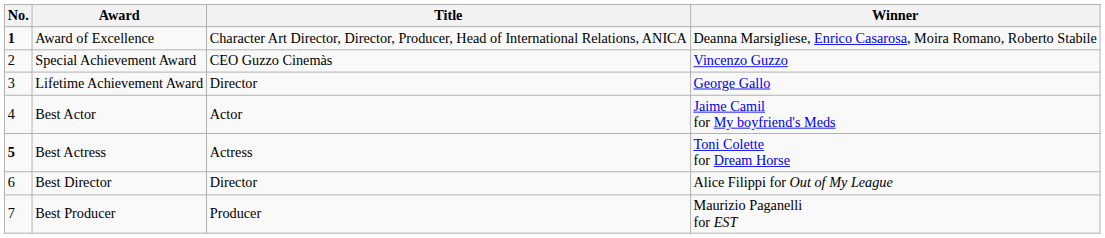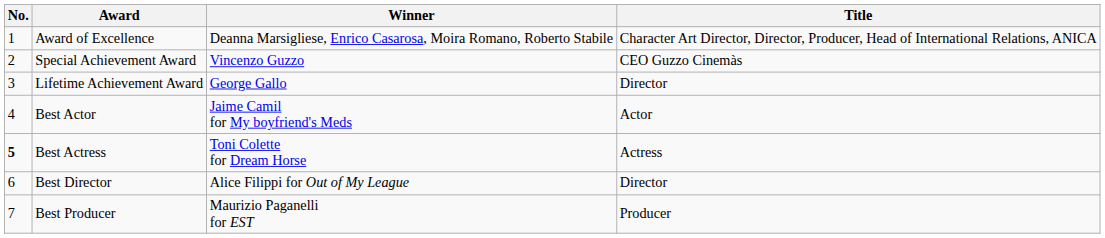columns swapped: Winner <-> Title
Award of Excellence | No.: bold -> normal
